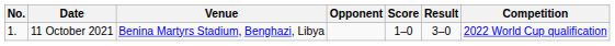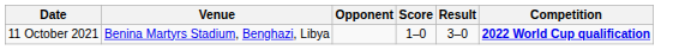- column: No. | 1.
11 October 2021 | Competition: normal -> bold
